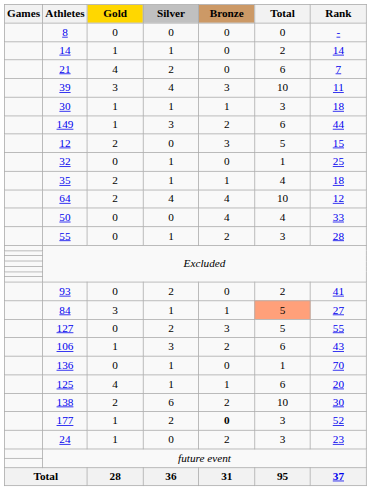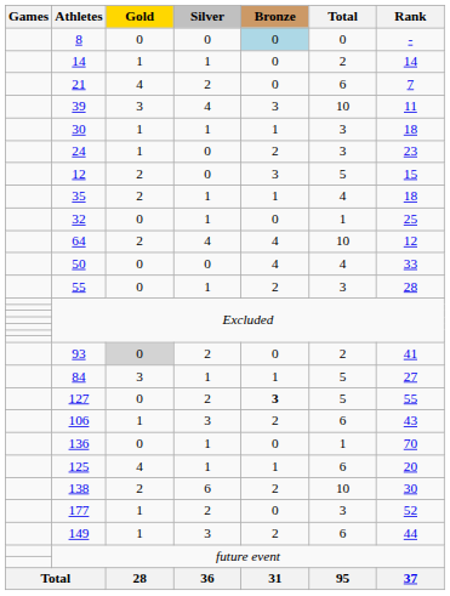8 | Bronze: no background -> lightblue background
rows swapped: 24 <-> 149
rows swapped: 32 <-> 35
93 | Gold: no background -> lightgrey background
84 | Total: lightsalmon background -> no background
127 | Bronze: normal -> bold
177 | Bronze: bold -> normal
